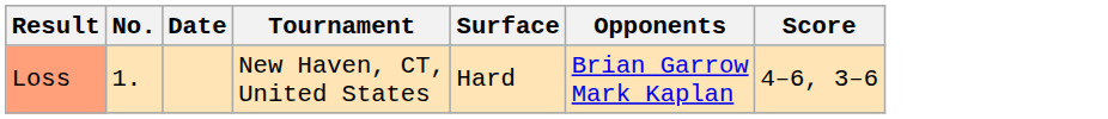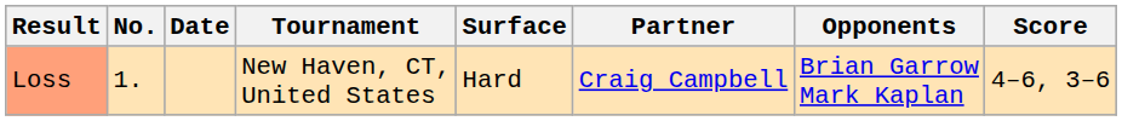+ column: Partner | Craig Campbell
